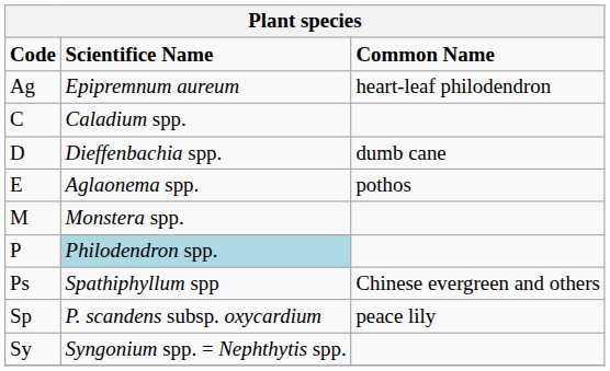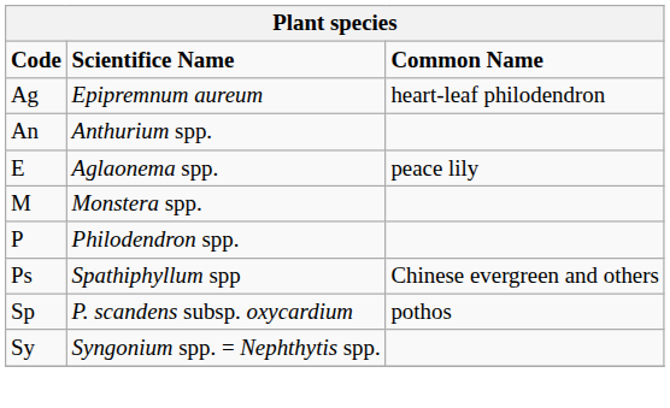+ row: An | Anthurium spp.
- row: C | Caladium spp.
- row: D | Dieffenbachia spp. | dumb cane
E | Common Name: pothos -> peace lily
P | Scientifice Name: lightblue background -> no background
Sp | Common Name: peace lily -> pothos
